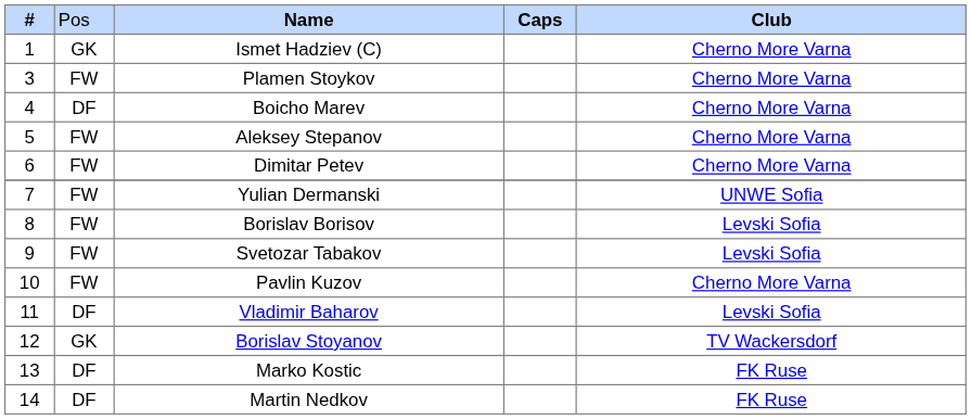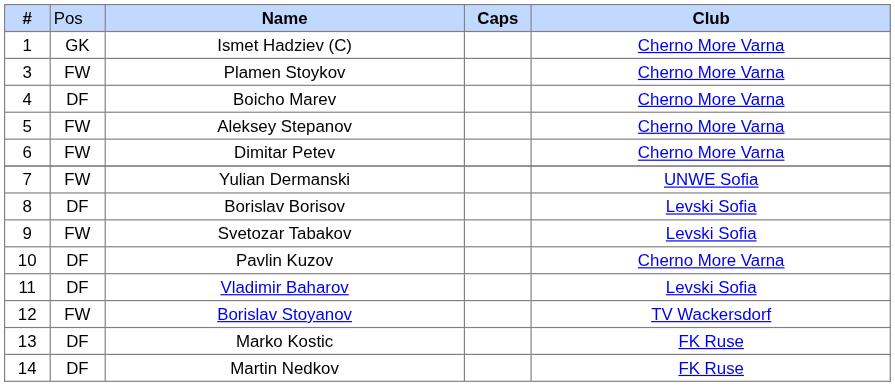Borislav Borisov | column 2: FW -> DF
Pavlin Kuzov | column 2: FW -> DF
Borislav Stoyanov | column 2: GK -> FW
